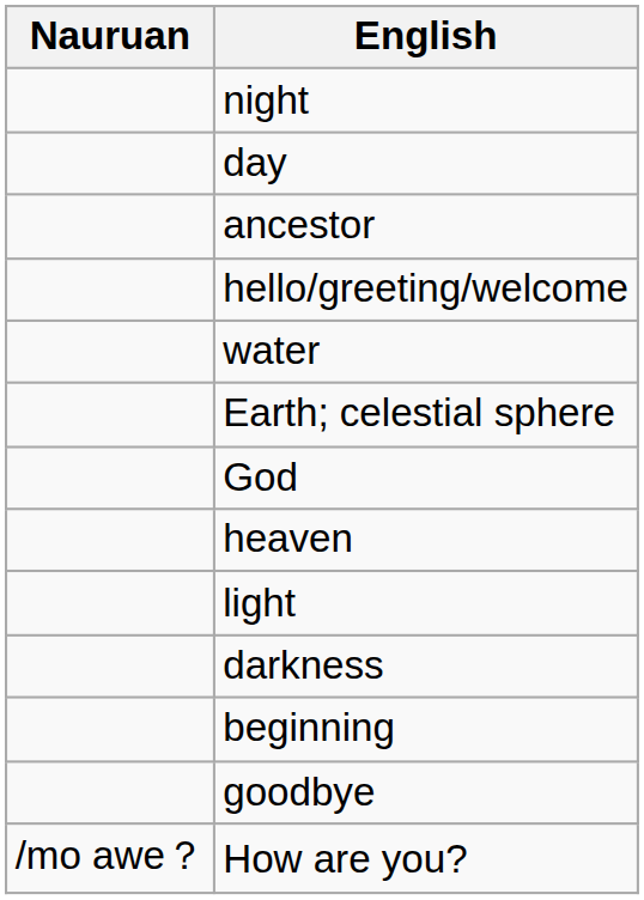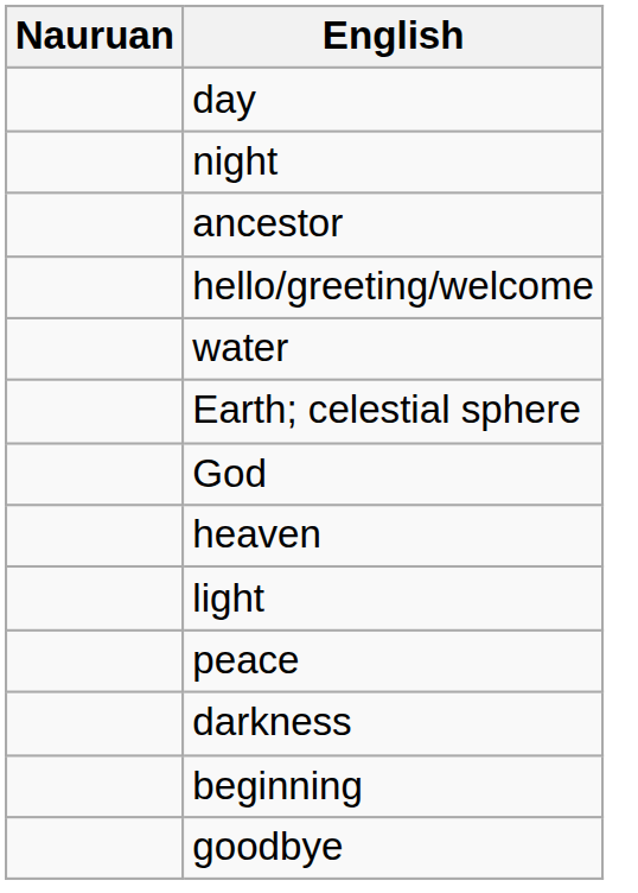rows swapped: night <-> day
+ row: peace
- row: /mo awe？ | How are you?
